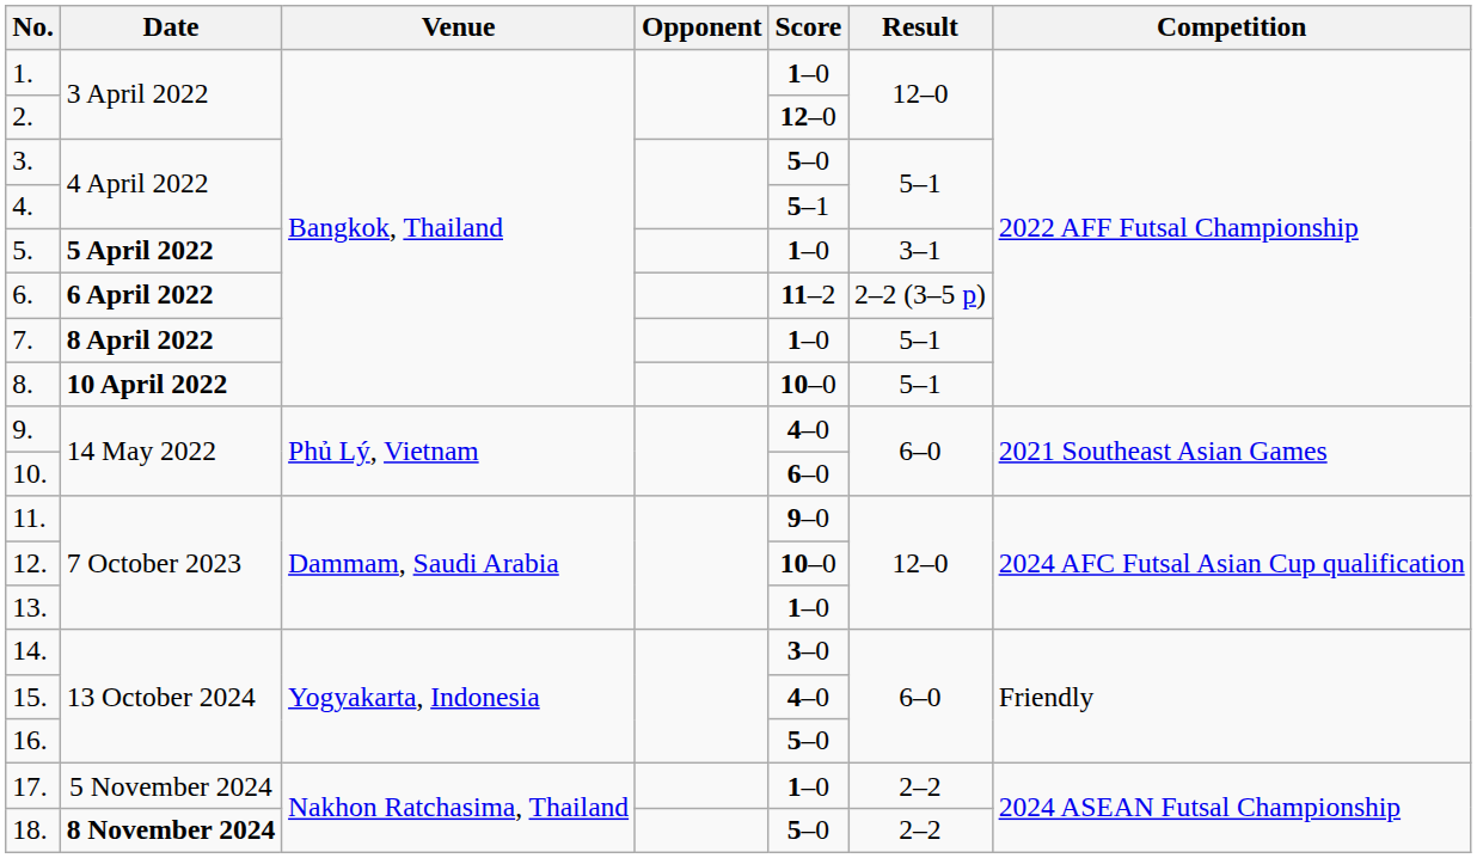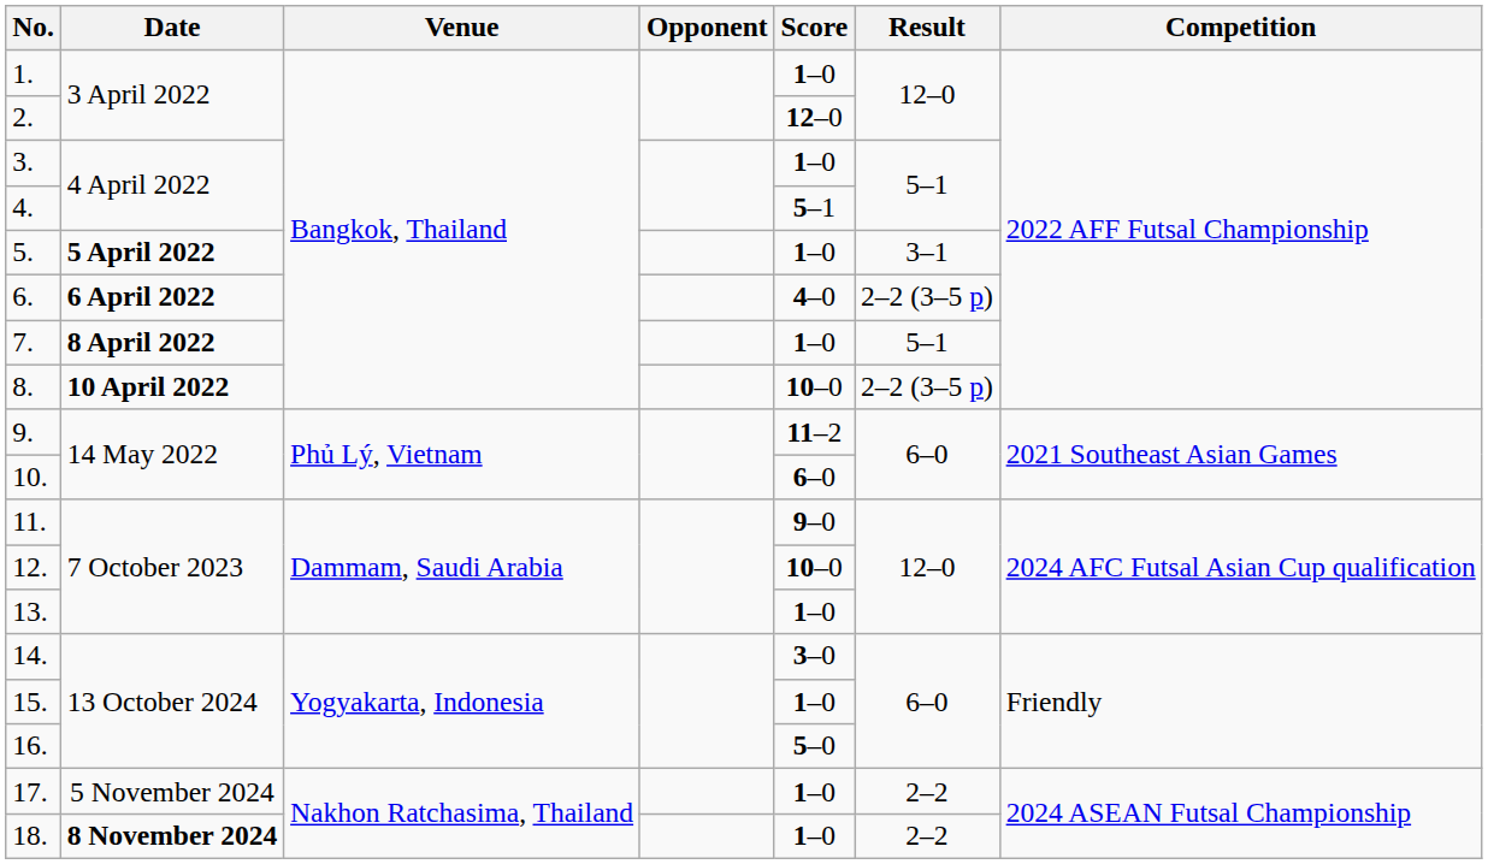3. | Score: 5–0 -> 1–0
6. | Score: 11–2 -> 4–0
8. | Result: 5–1 -> 2–2 (3–5 p)
9. | Score: 4–0 -> 11–2
15. | Score: 4–0 -> 1–0
18. | Score: 5–0 -> 1–0
